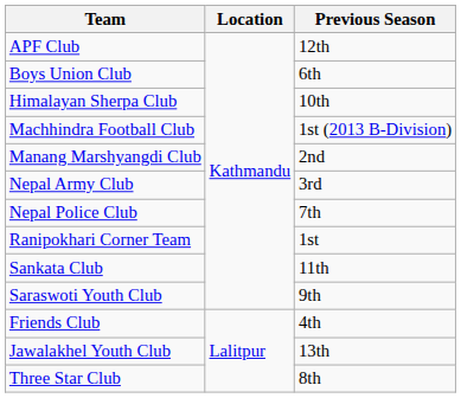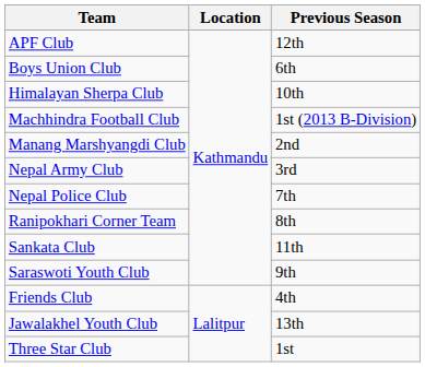Ranipokhari Corner Team | Previous Season: 1st -> 8th
Three Star Club | Previous Season: 8th -> 1st
